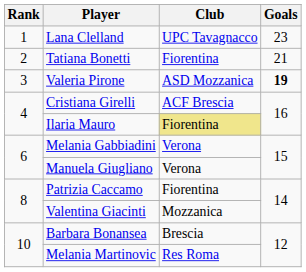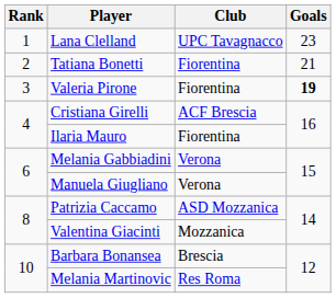Valeria Pirone | Club: ASD Mozzanica -> Fiorentina
Ilaria Mauro | Club: khaki background -> no background
Patrizia Caccamo | Club: Fiorentina -> ASD Mozzanica
